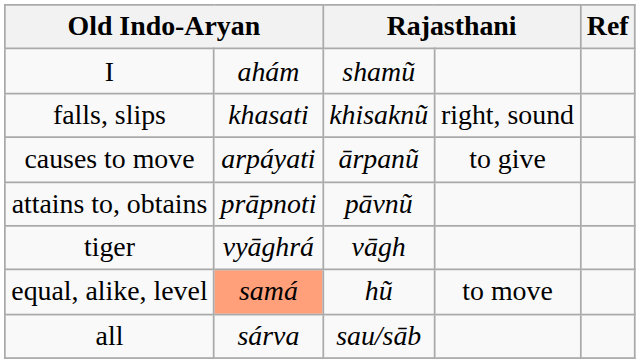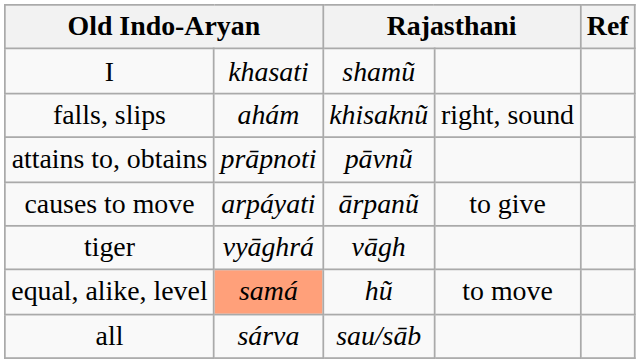I | column 2: ahám -> khasati
falls, slips | column 2: khasati -> ahám
rows swapped: causes to move <-> attains to, obtains
